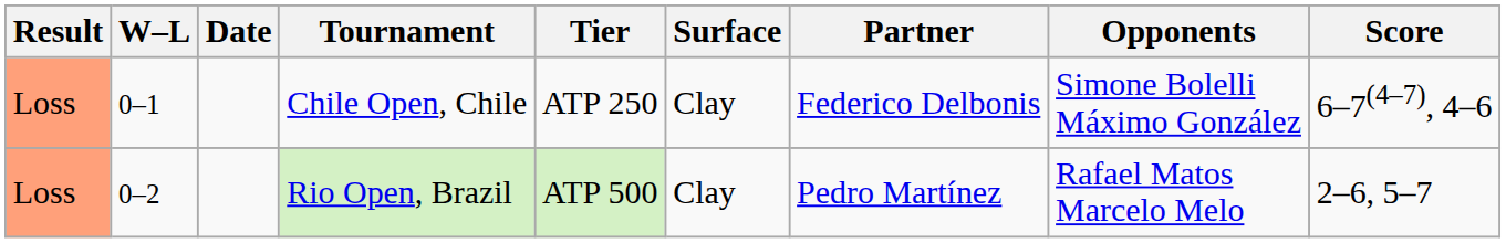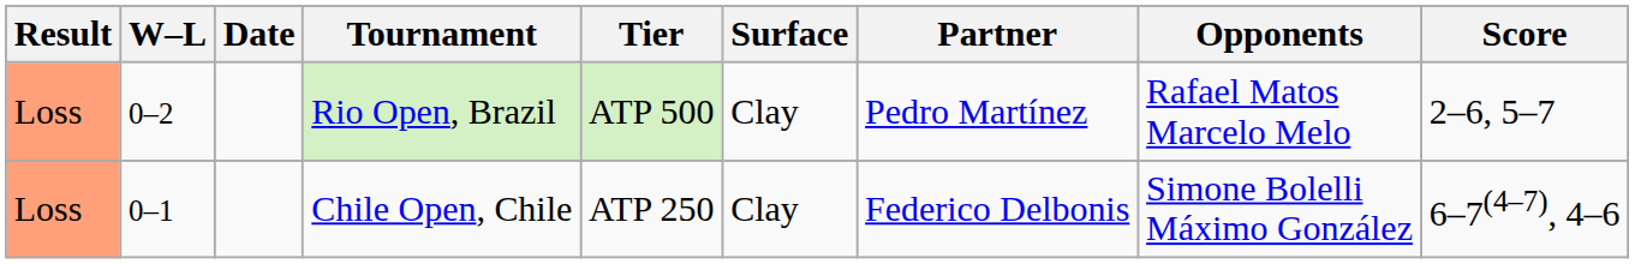rows swapped: Chile Open, Chile <-> Rio Open, Brazil
